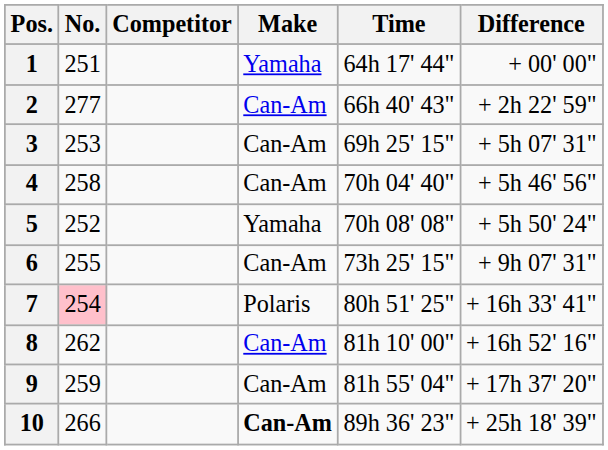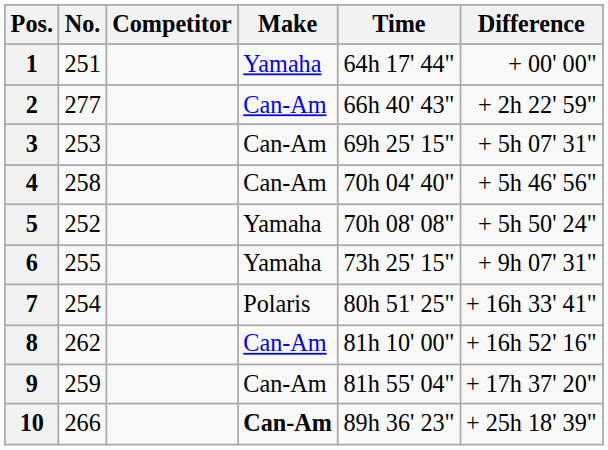6 | Make: Can-Am -> Yamaha
7 | No.: pink background -> no background
